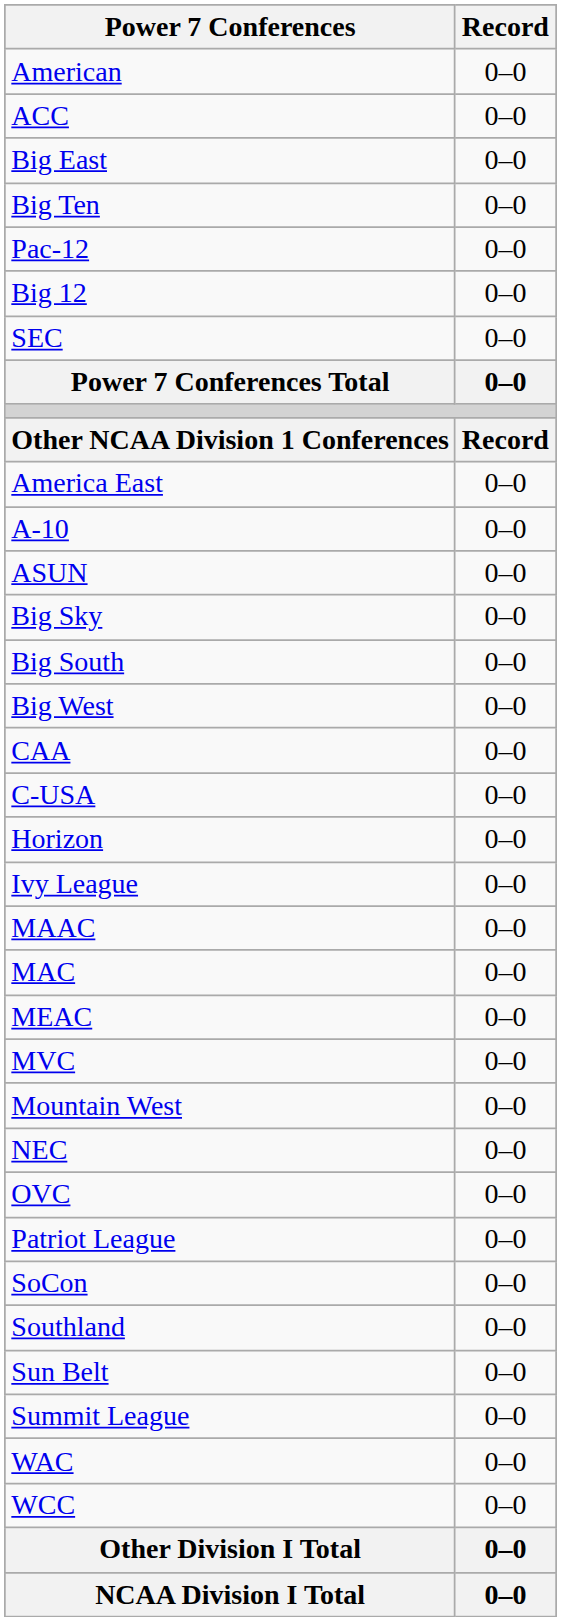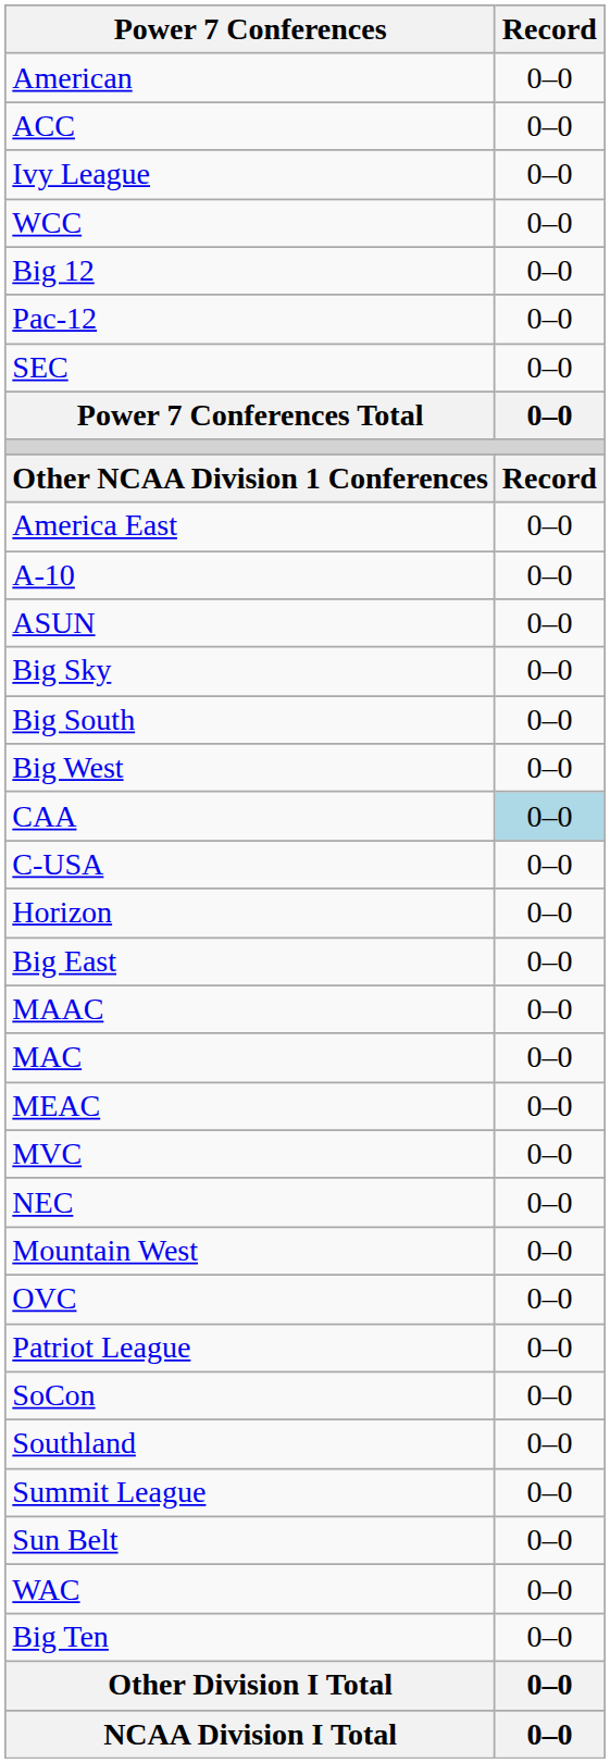rows swapped: Big East <-> Ivy League
rows swapped: Big Ten <-> WCC
rows swapped: Big 12 <-> Pac-12
CAA | Record: no background -> lightblue background
rows swapped: Mountain West <-> NEC
rows swapped: Summit League <-> Sun Belt
